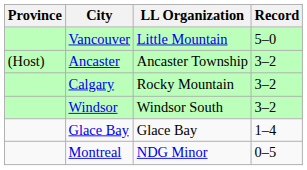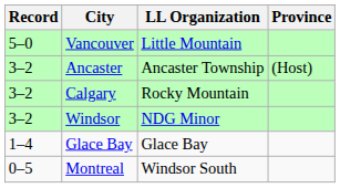columns swapped: Province <-> Record
Windsor | LL Organization: Windsor South -> NDG Minor
Montreal | LL Organization: NDG Minor -> Windsor South
